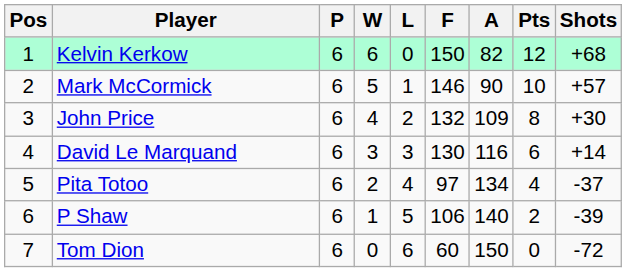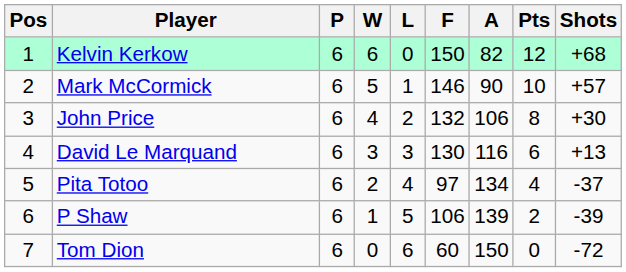John Price | A: 109 -> 106
David Le Marquand | Shots: +14 -> +13
P Shaw | A: 140 -> 139
